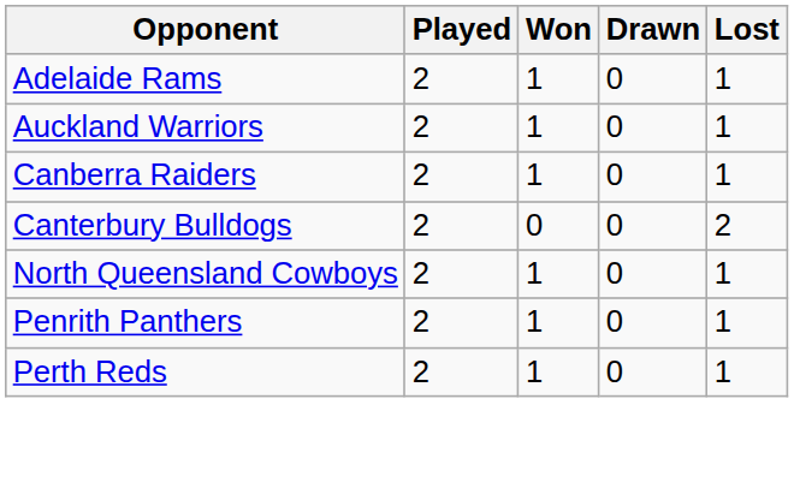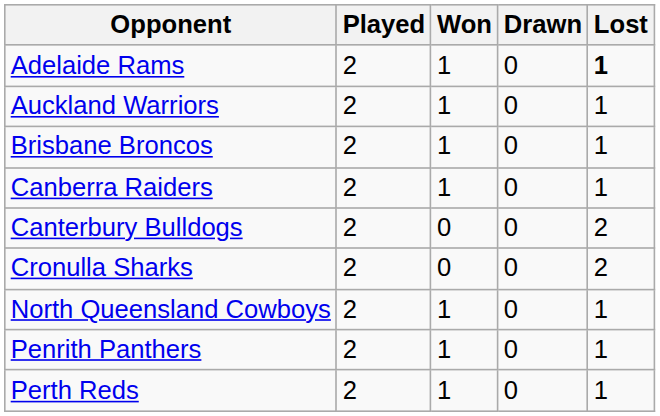Adelaide Rams | Lost: normal -> bold
+ row: Brisbane Broncos | 2 | 1 | 0 | 1
+ row: Cronulla Sharks | 2 | 0 | 0 | 2
